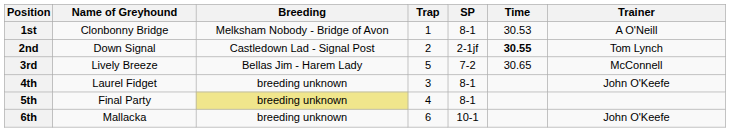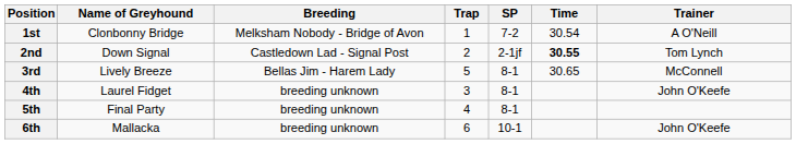1st | SP: 8-1 -> 7-2
1st | Time: 30.53 -> 30.54
3rd | SP: 7-2 -> 8-1
5th | Breeding: khaki background -> no background
